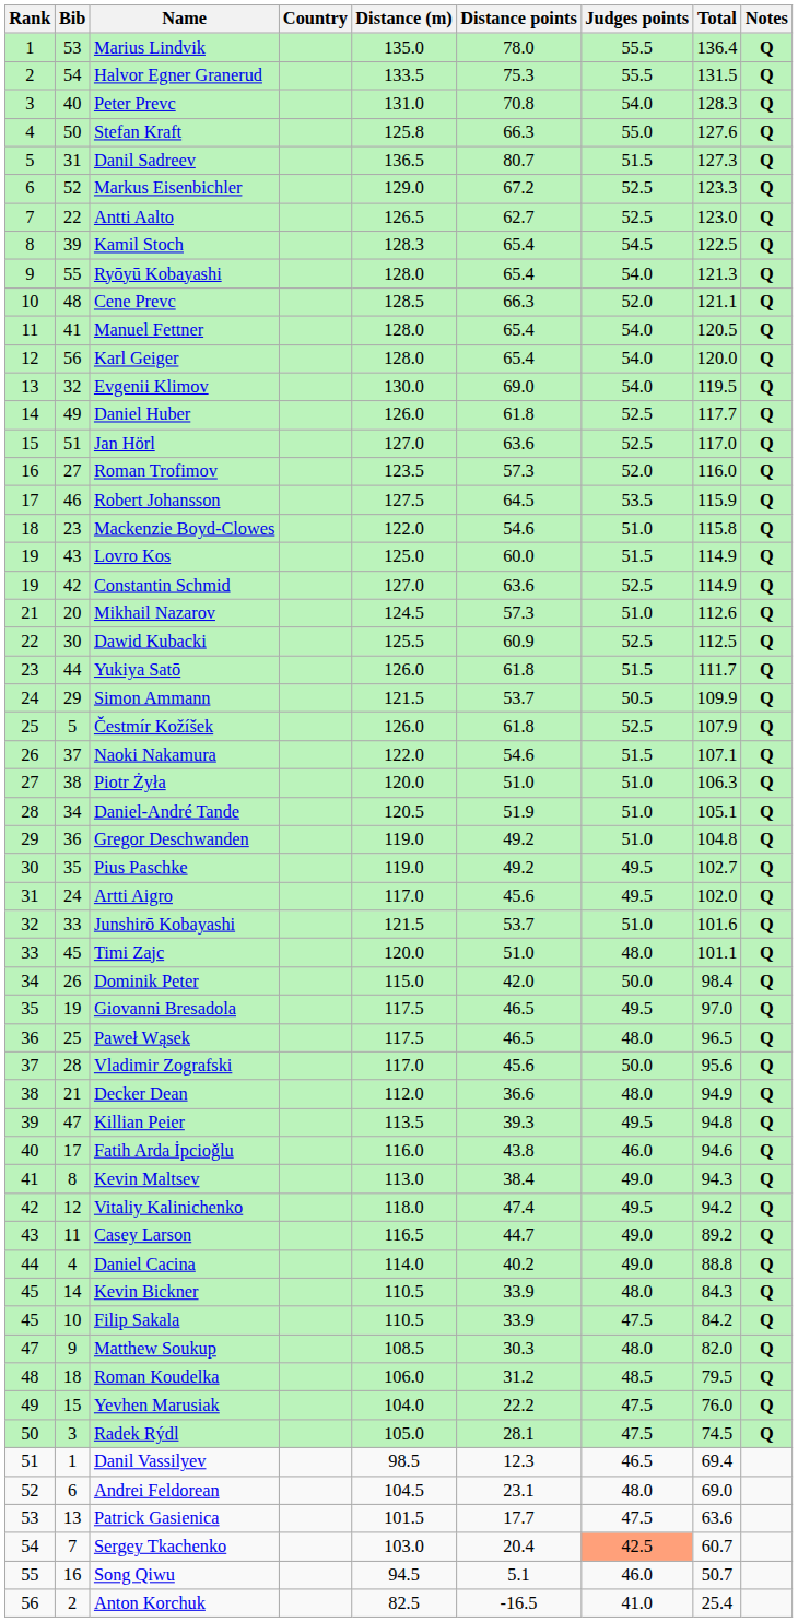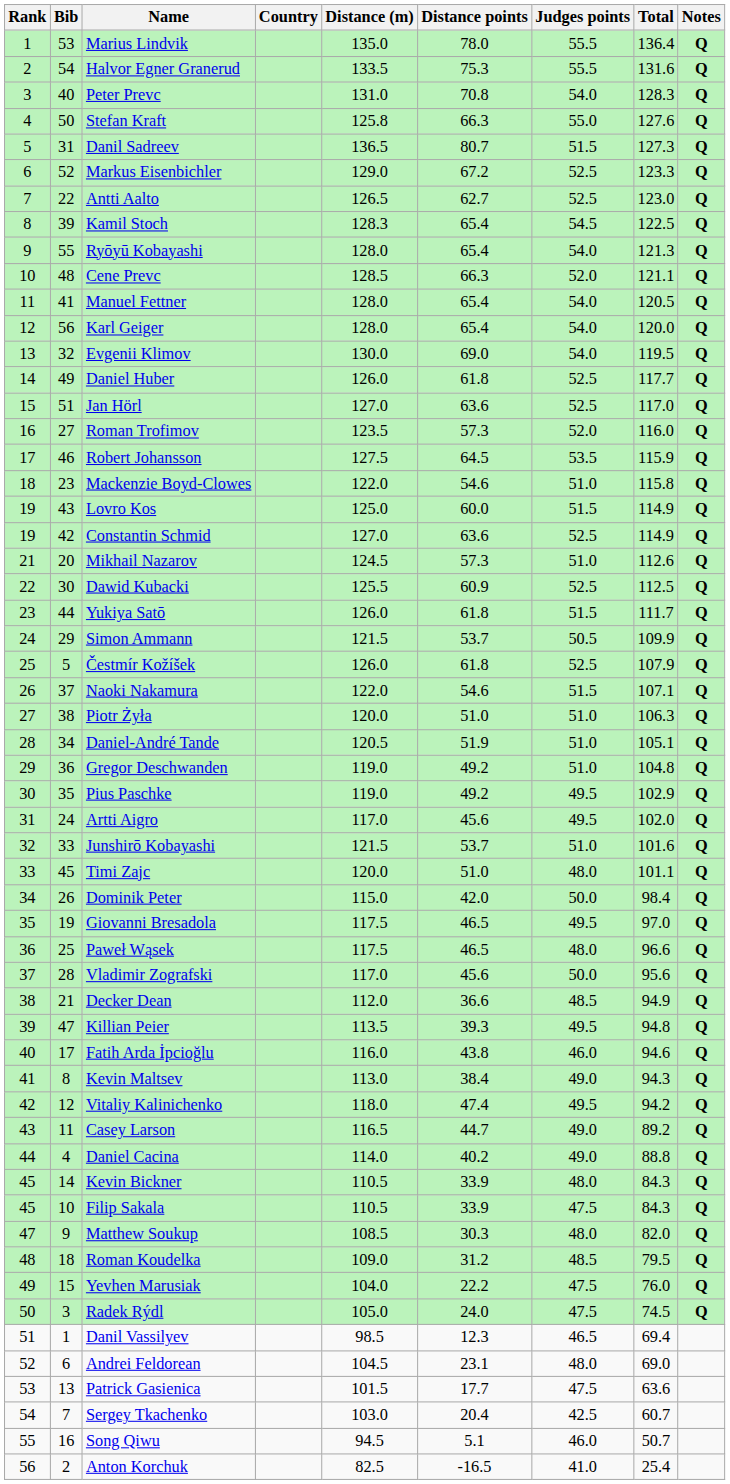Halvor Egner Granerud | Total: 131.5 -> 131.6
Pius Paschke | Total: 102.7 -> 102.9
Paweł Wąsek | Total: 96.5 -> 96.6
Decker Dean | Judges points: 48.0 -> 48.5
Filip Sakala | Total: 84.2 -> 84.3
Roman Koudelka | Distance (m): 106.0 -> 109.0
Radek Rýdl | Distance points: 28.1 -> 24.0
Sergey Tkachenko | Judges points: lightsalmon background -> no background
